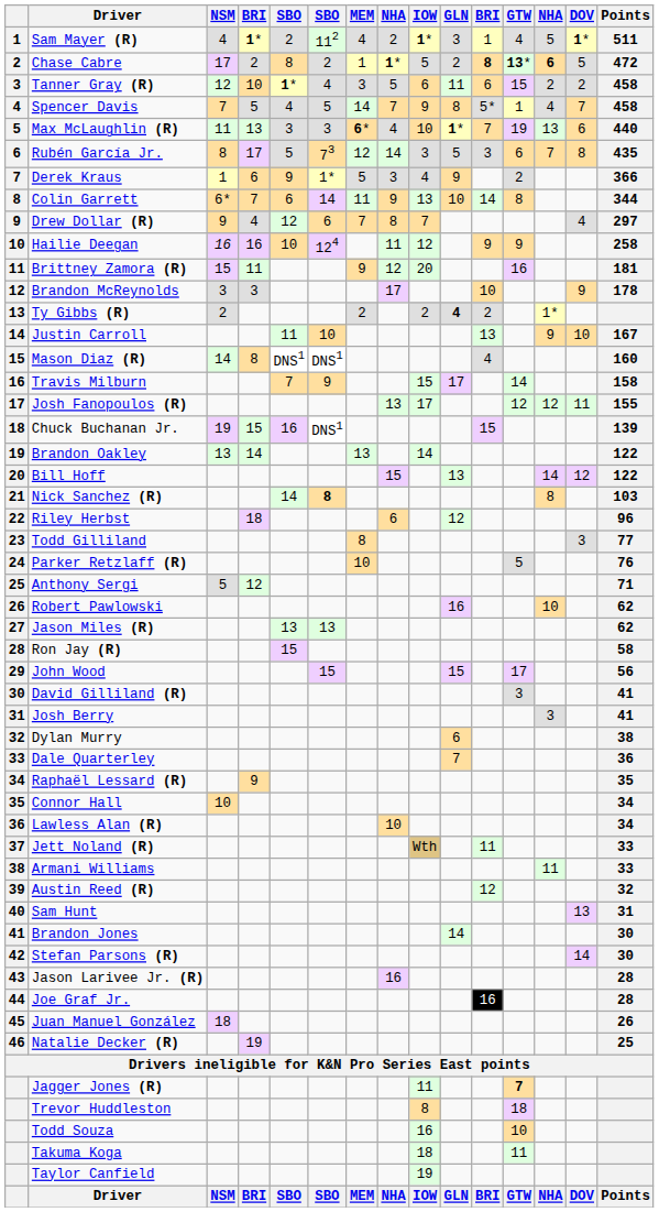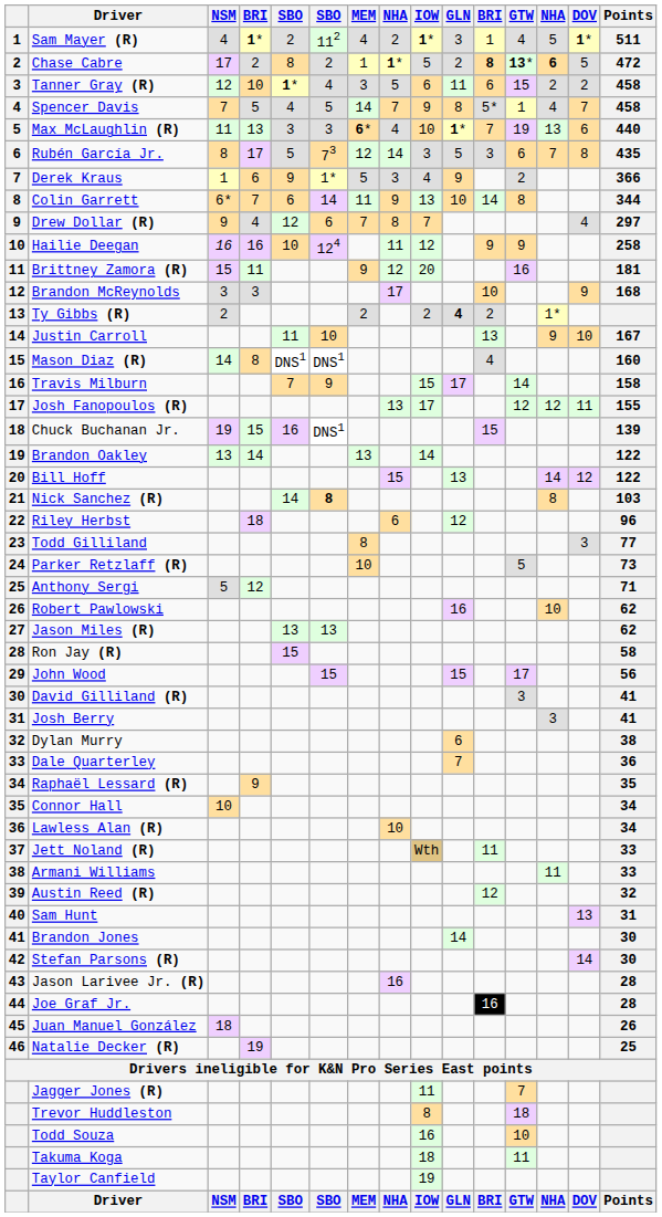Brandon McReynolds | Points: 178 -> 168
Parker Retzlaff (R) | Points: 76 -> 73
Jagger Jones (R) | GTW: bold -> normal
